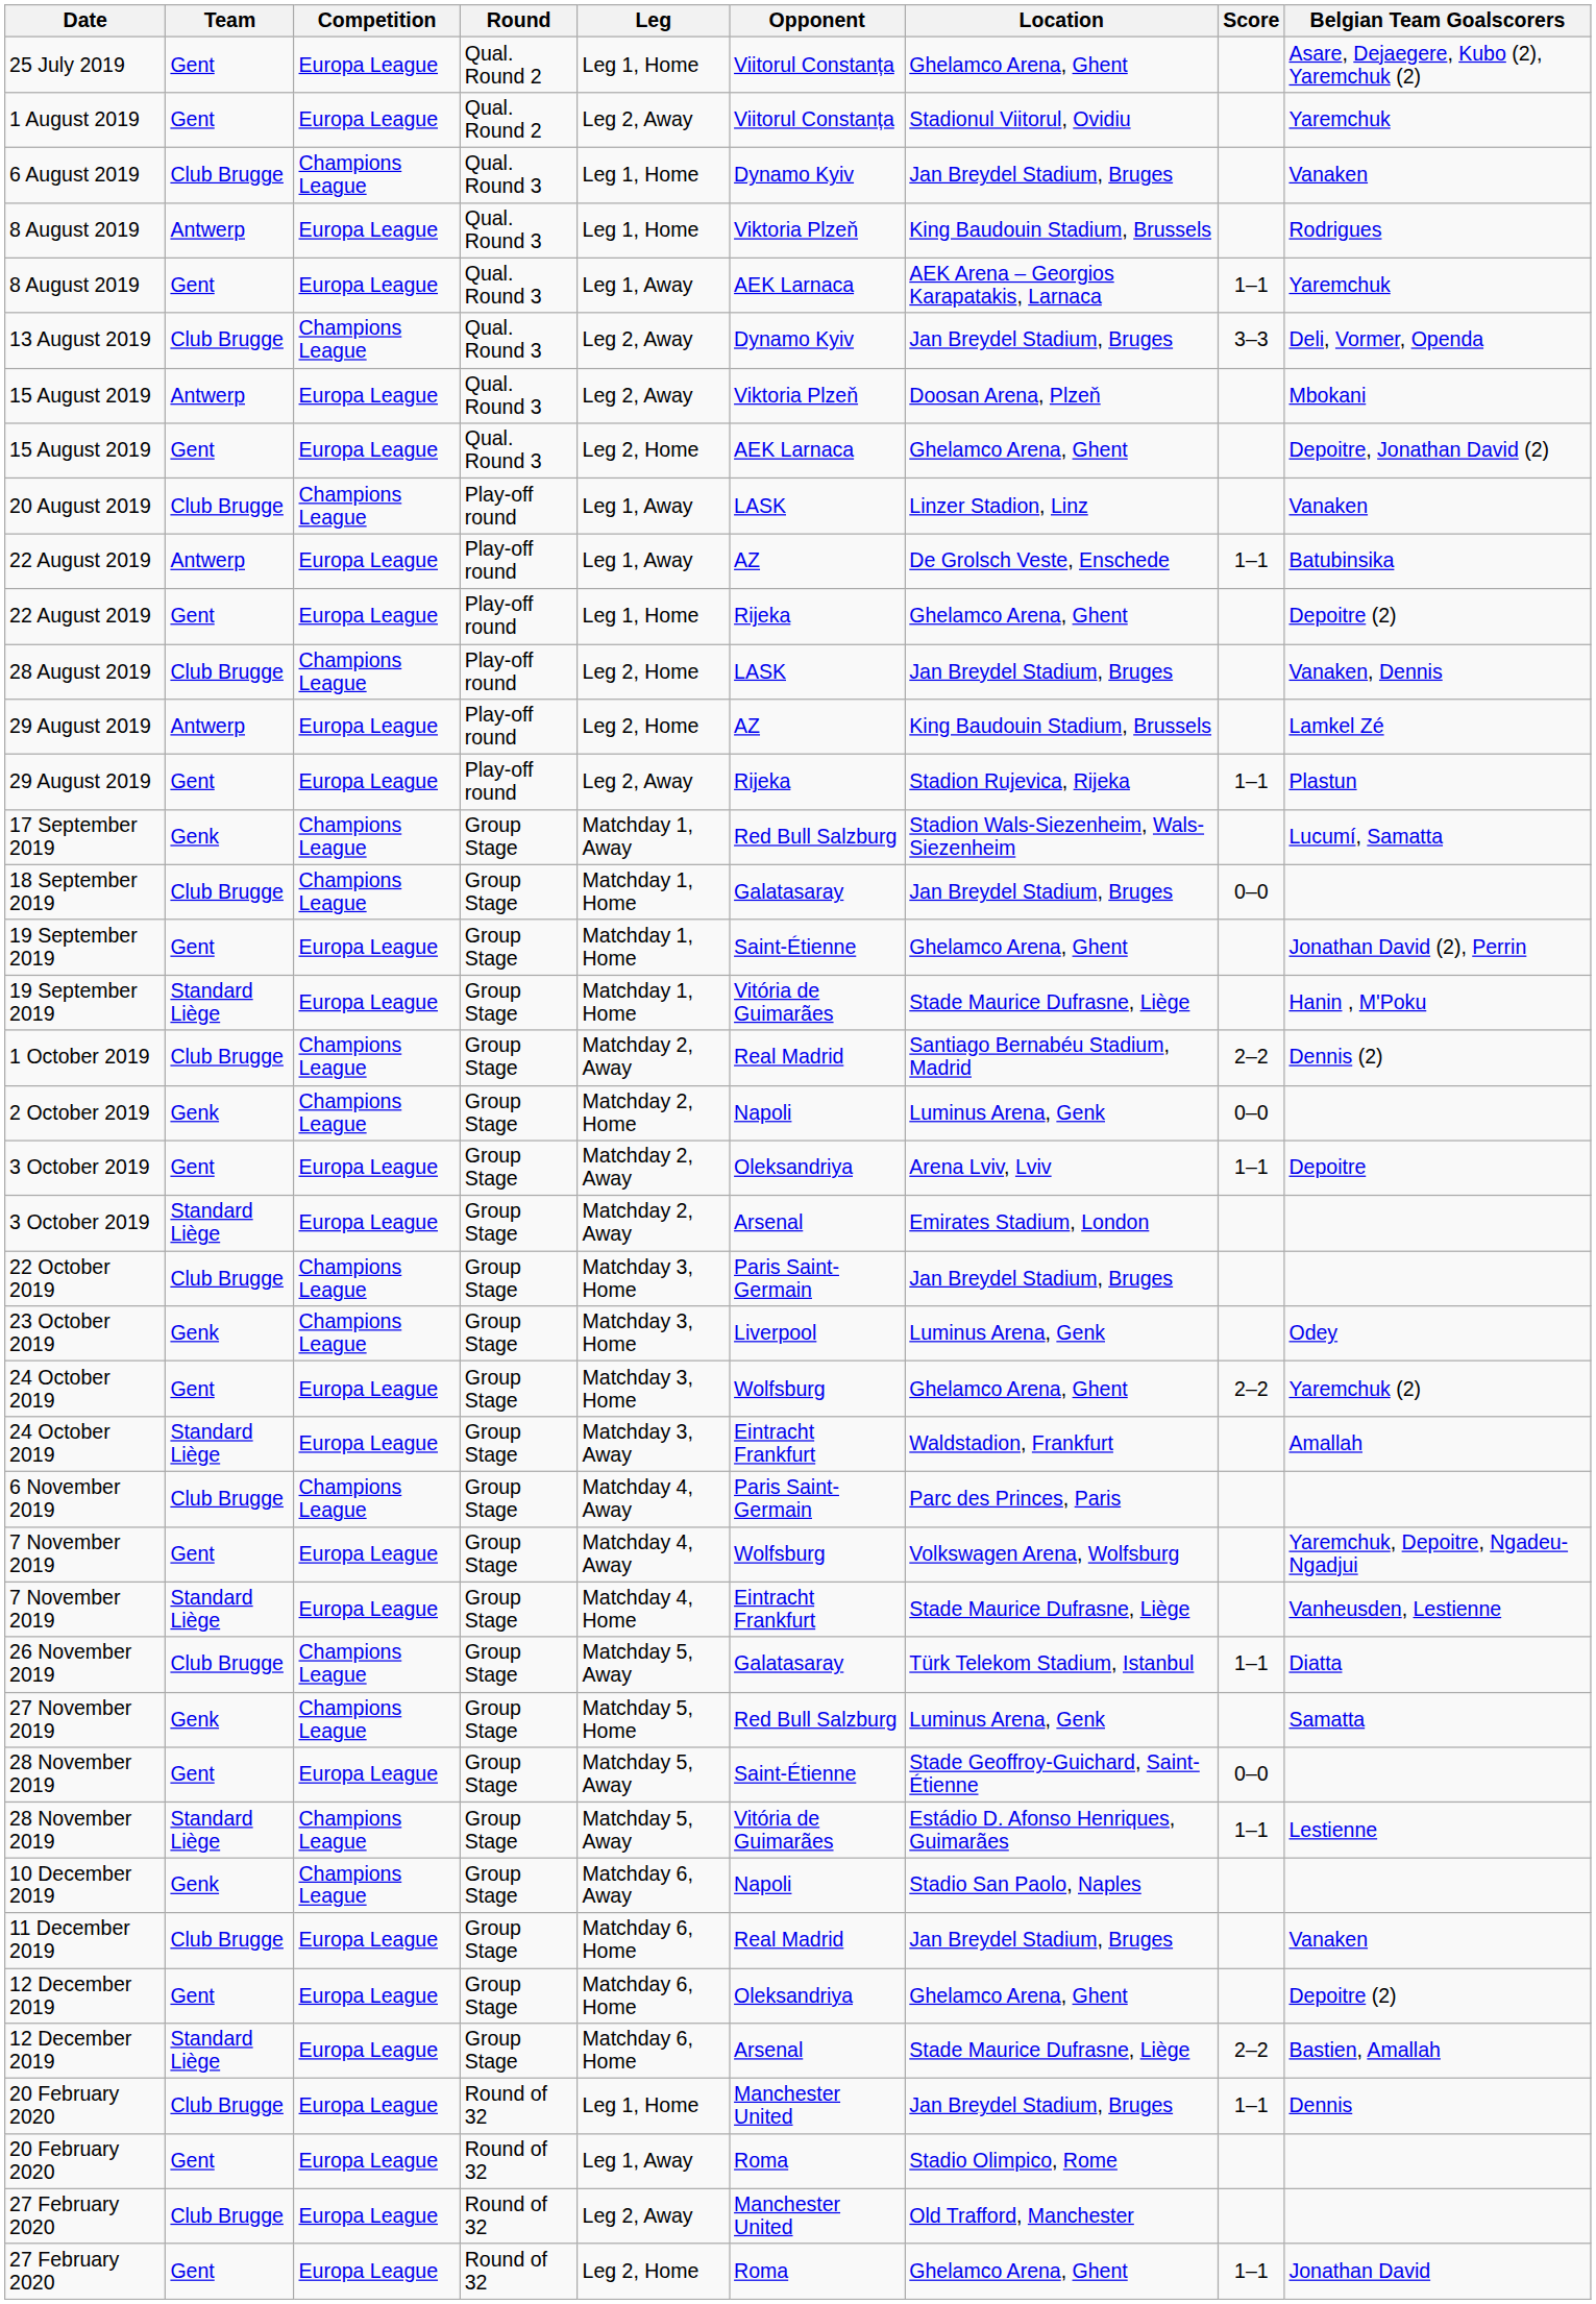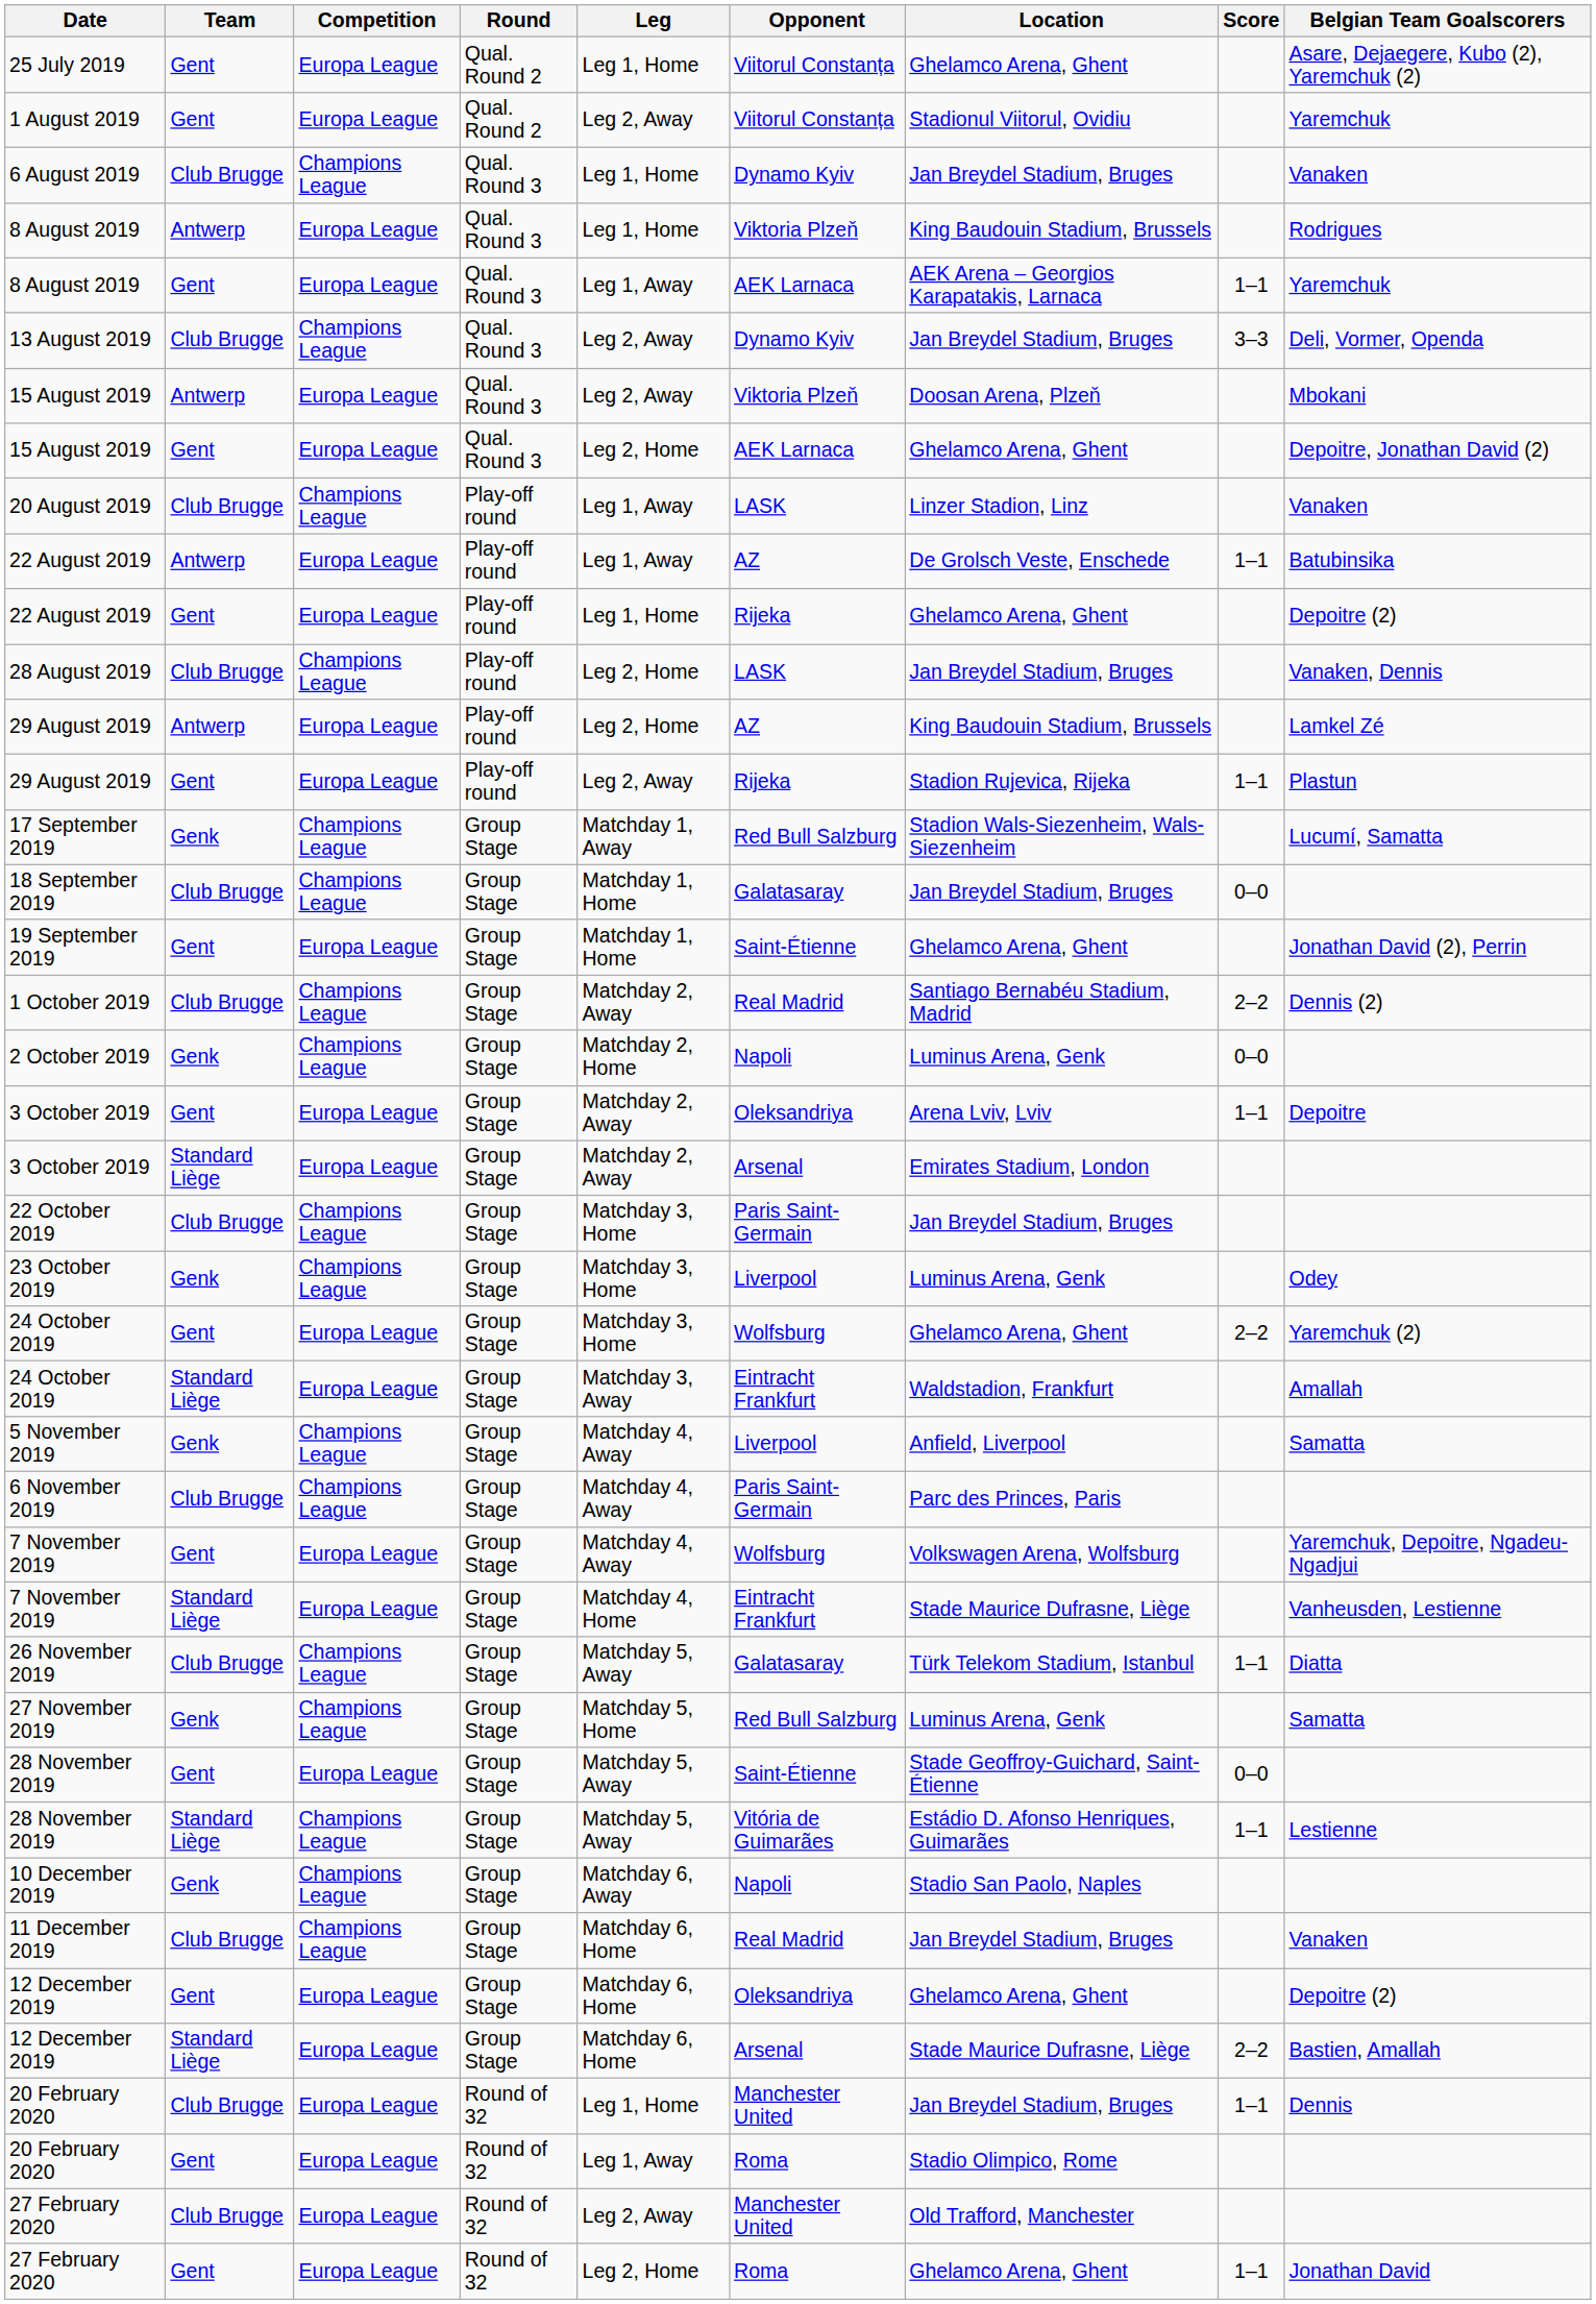- row: 19 September 2019 | Standard Liège | Europa League | Group Stage | Matchday 1, Home | Vitória de Guimarães | Stade Maurice Dufrasne, Liège | Hanin , M'Poku
+ row: 5 November 2019 | Genk | Champions League | Group Stage | Matchday 4, Away | Liverpool | Anfield, Liverpool | Samatta
11 December 2019 | Competition: Europa League -> Champions League
